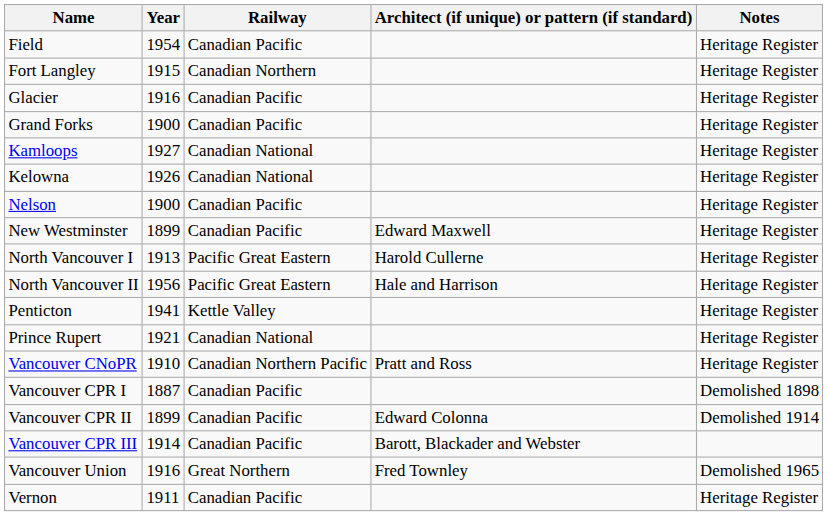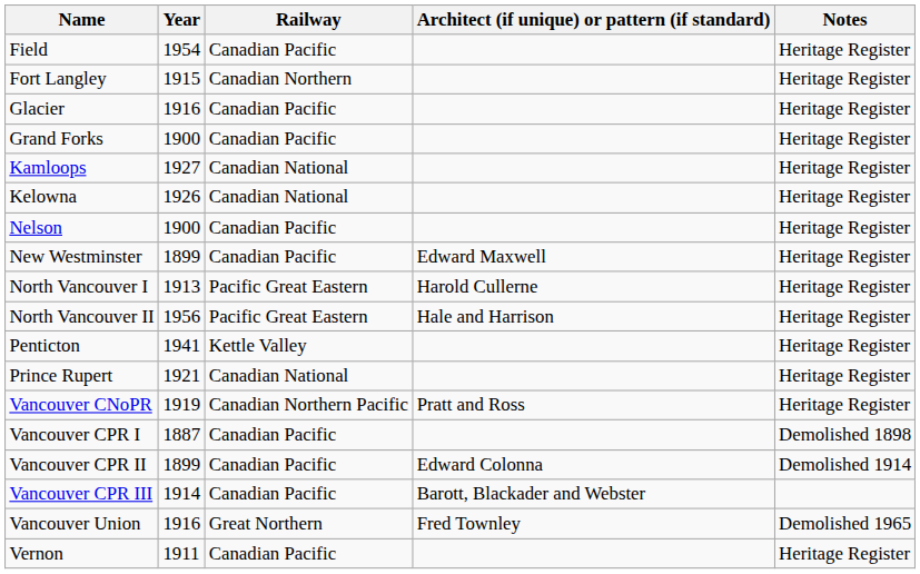Vancouver CNoPR | Year: 1910 -> 1919
